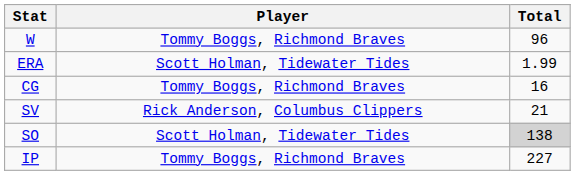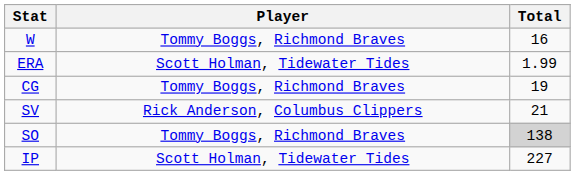W | Total: 96 -> 16
CG | Total: 16 -> 19
SO | Player: Scott Holman, Tidewater Tides -> Tommy Boggs, Richmond Braves
IP | Player: Tommy Boggs, Richmond Braves -> Scott Holman, Tidewater Tides
